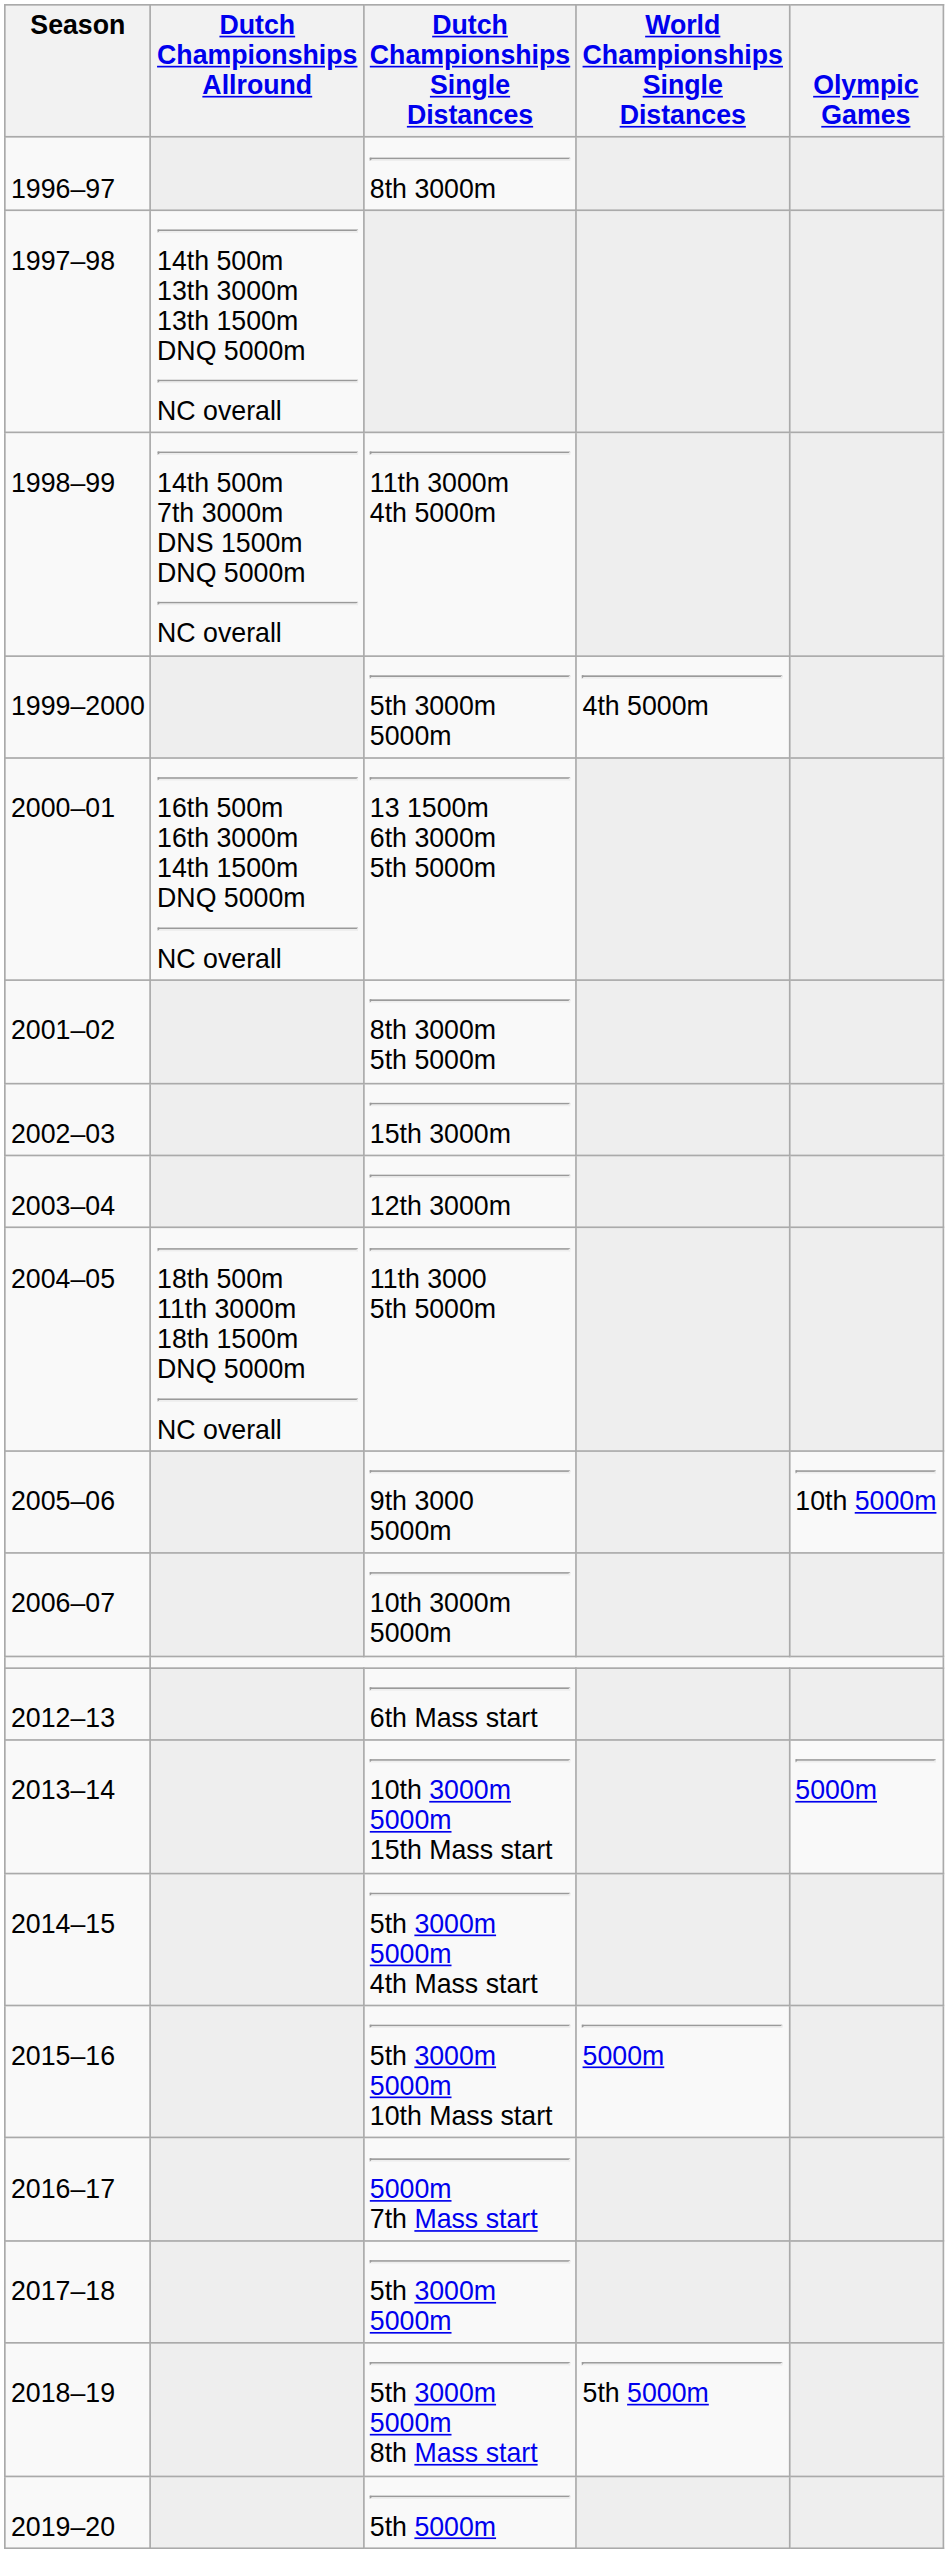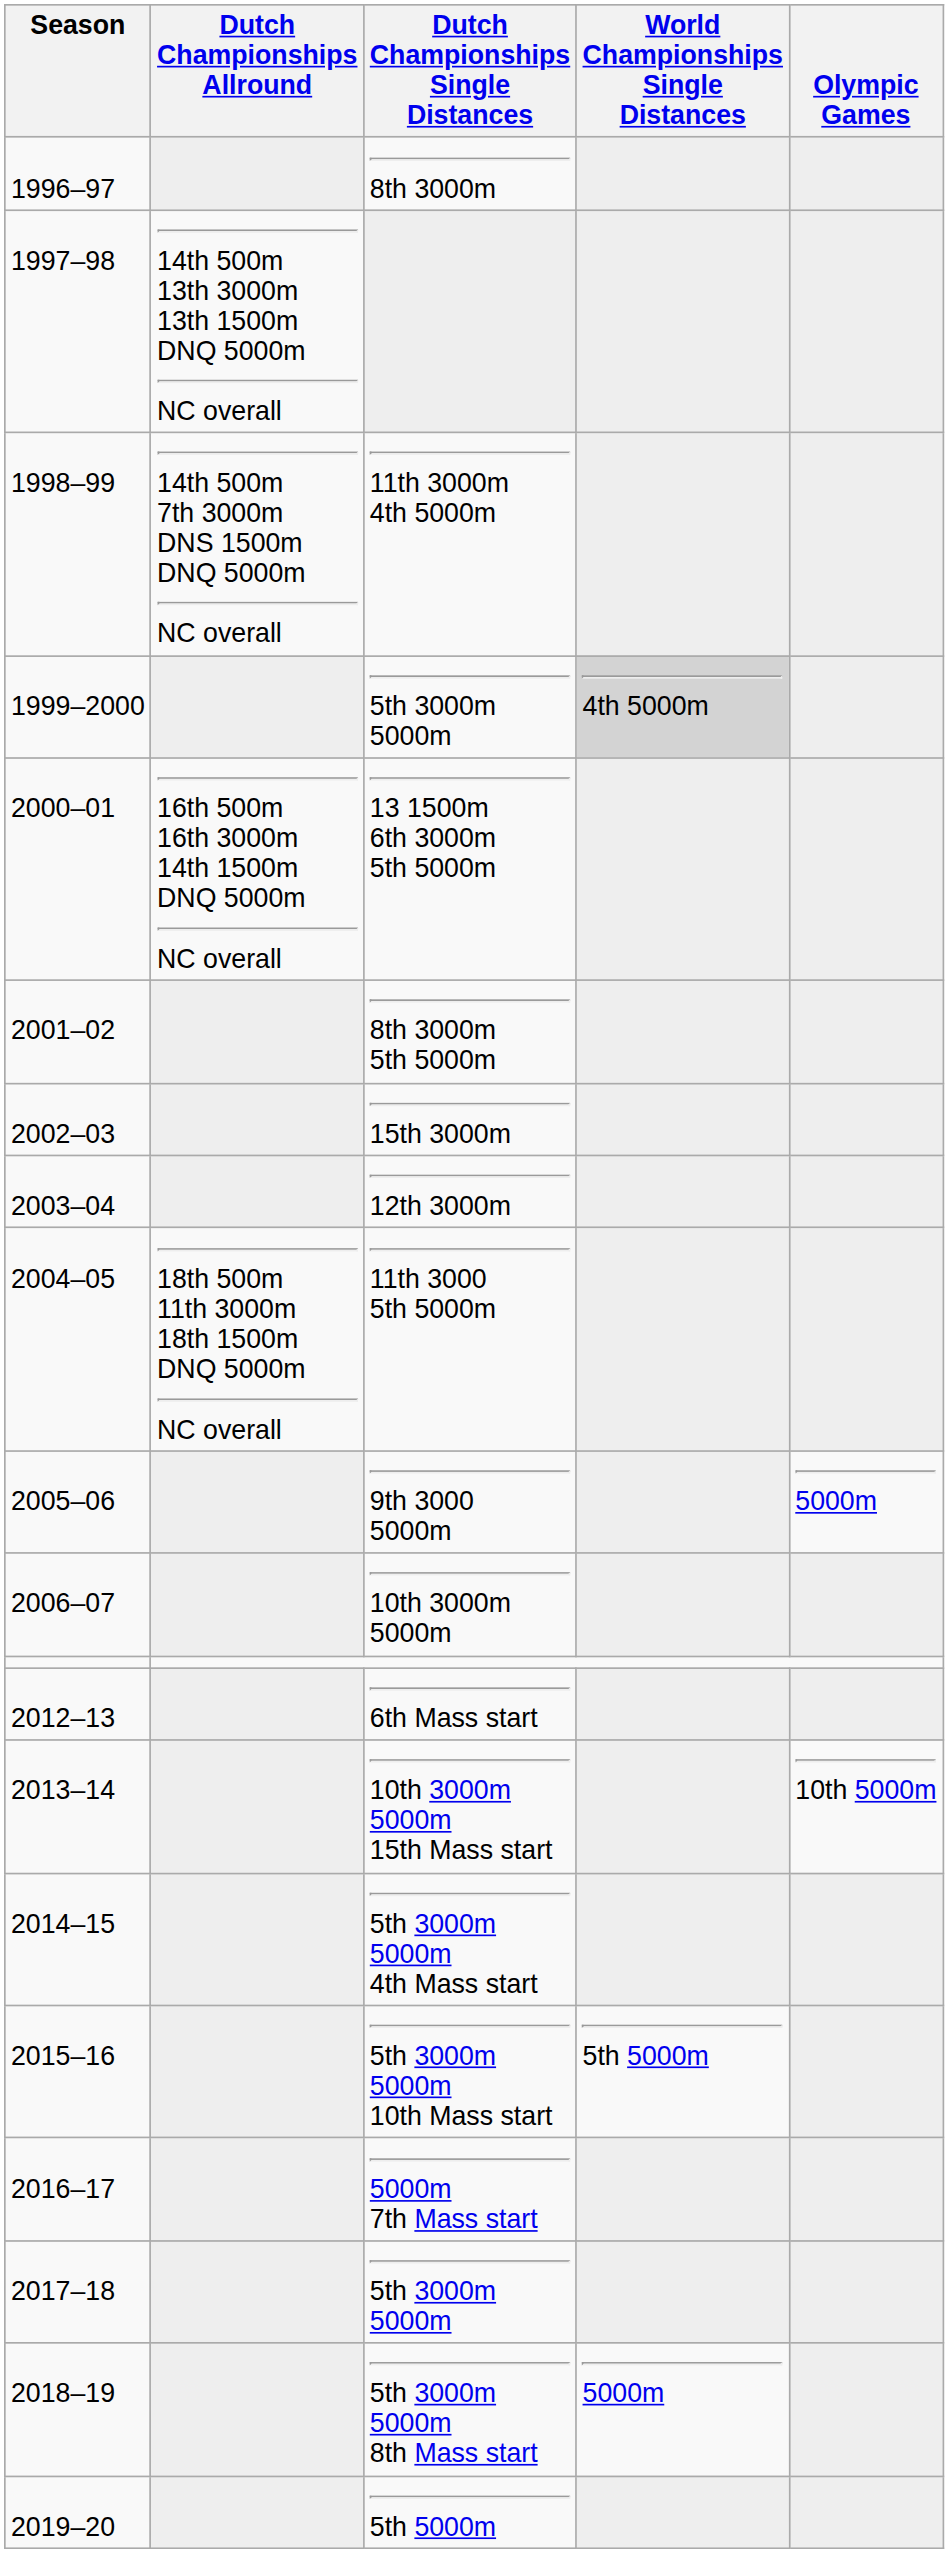1999–2000 / 5th 3000m 5000m | World Championships Single Distances: no background -> lightgrey background
9th 3000 5000m | Olympic Games: 10th 5000m -> 5000m
10th 3000m 5000m 15th Mass start | Olympic Games: 5000m -> 10th 5000m
5th 3000m 5000m 10th Mass start | World Championships Single Distances: 5000m -> 5th 5000m
5th 3000m 5000m 8th Mass start | World Championships Single Distances: 5th 5000m -> 5000m
